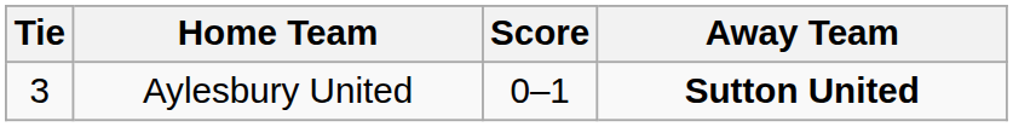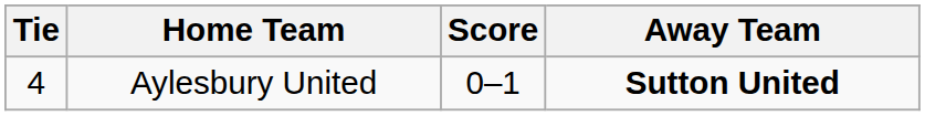Aylesbury United | Tie: 3 -> 4
